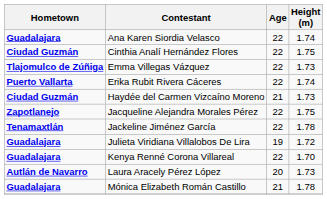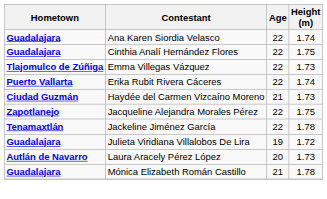Cinthia Analí Hernández Flores | Hometown: Ciudad Guzmán -> Guadalajara
- row: Guadalajara | Kenya Renné Corona Villareal | 22 | 1.70
